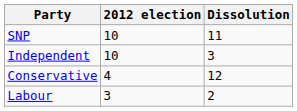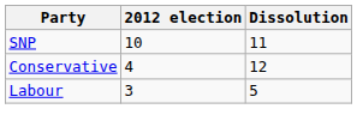- row: Independent | 10 | 3
Labour | Dissolution: 2 -> 5
